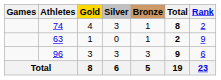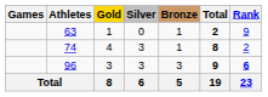rows swapped: 63 <-> 74
96 | Rank: normal -> bold
